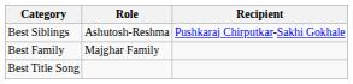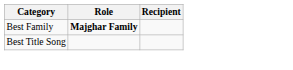- row: Best Siblings | Ashutosh-Reshma | Pushkaraj Chirputkar-Sakhi Gokhale
Best Family | Role: normal -> bold
